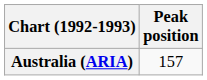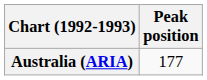Australia (ARIA) | Peak position: 157 -> 177
